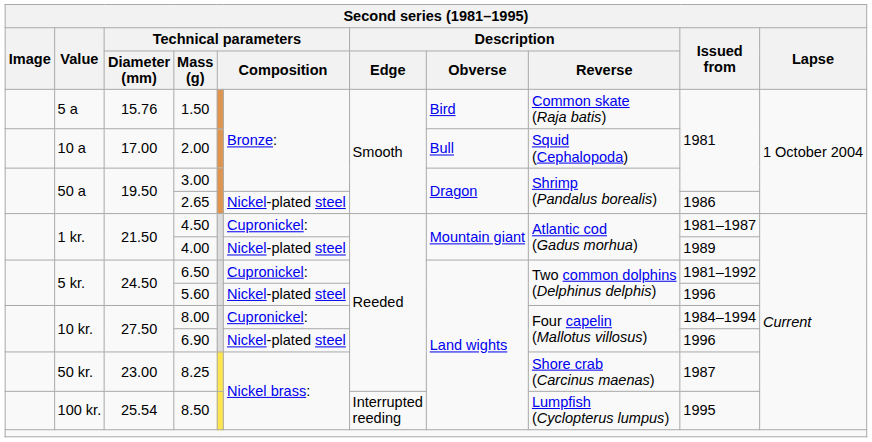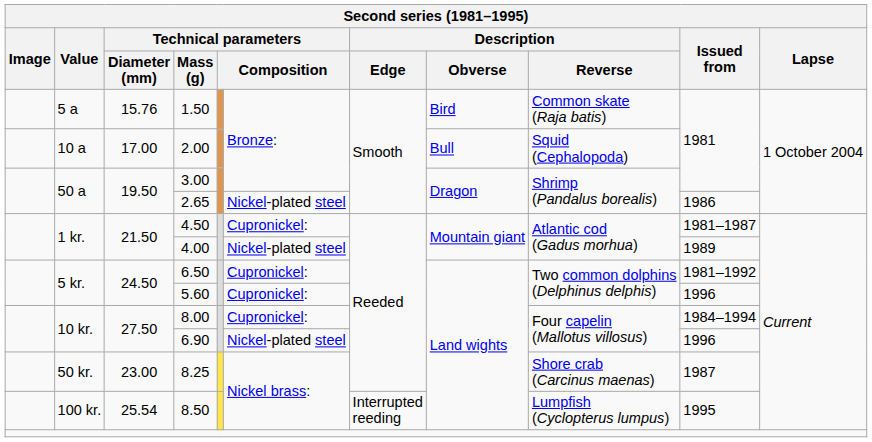5.60 | column 6: Nickel-plated steel -> Cupronickel:
